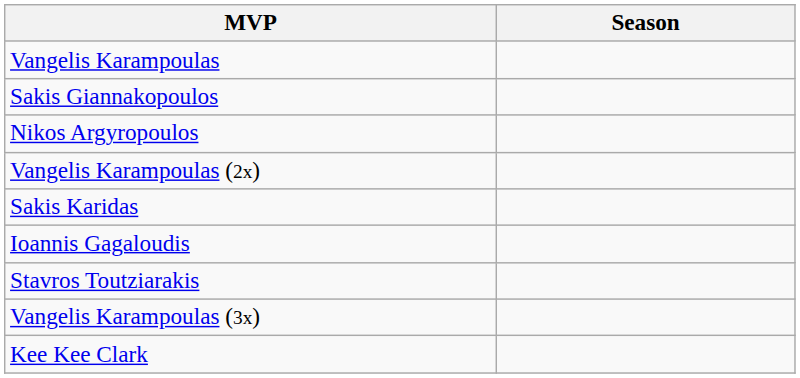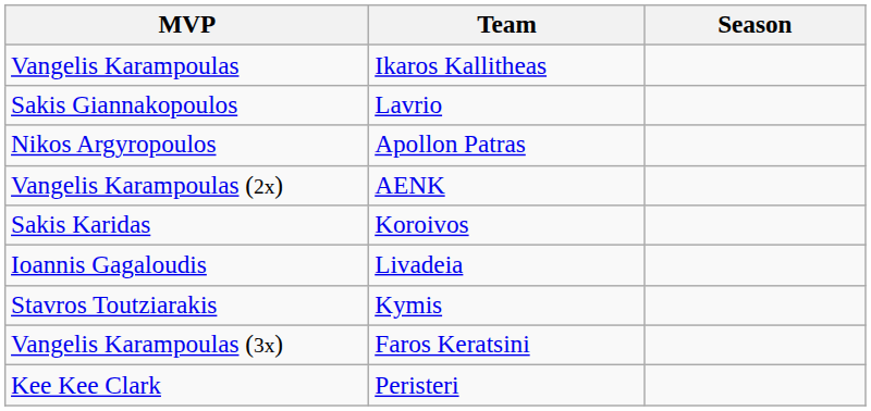+ column: Team | Ikaros Kallitheas | Lavrio | Apollon Patras | AENK | Koroivos | Livadeia | Kymis | Faros Keratsini | Peristeri
